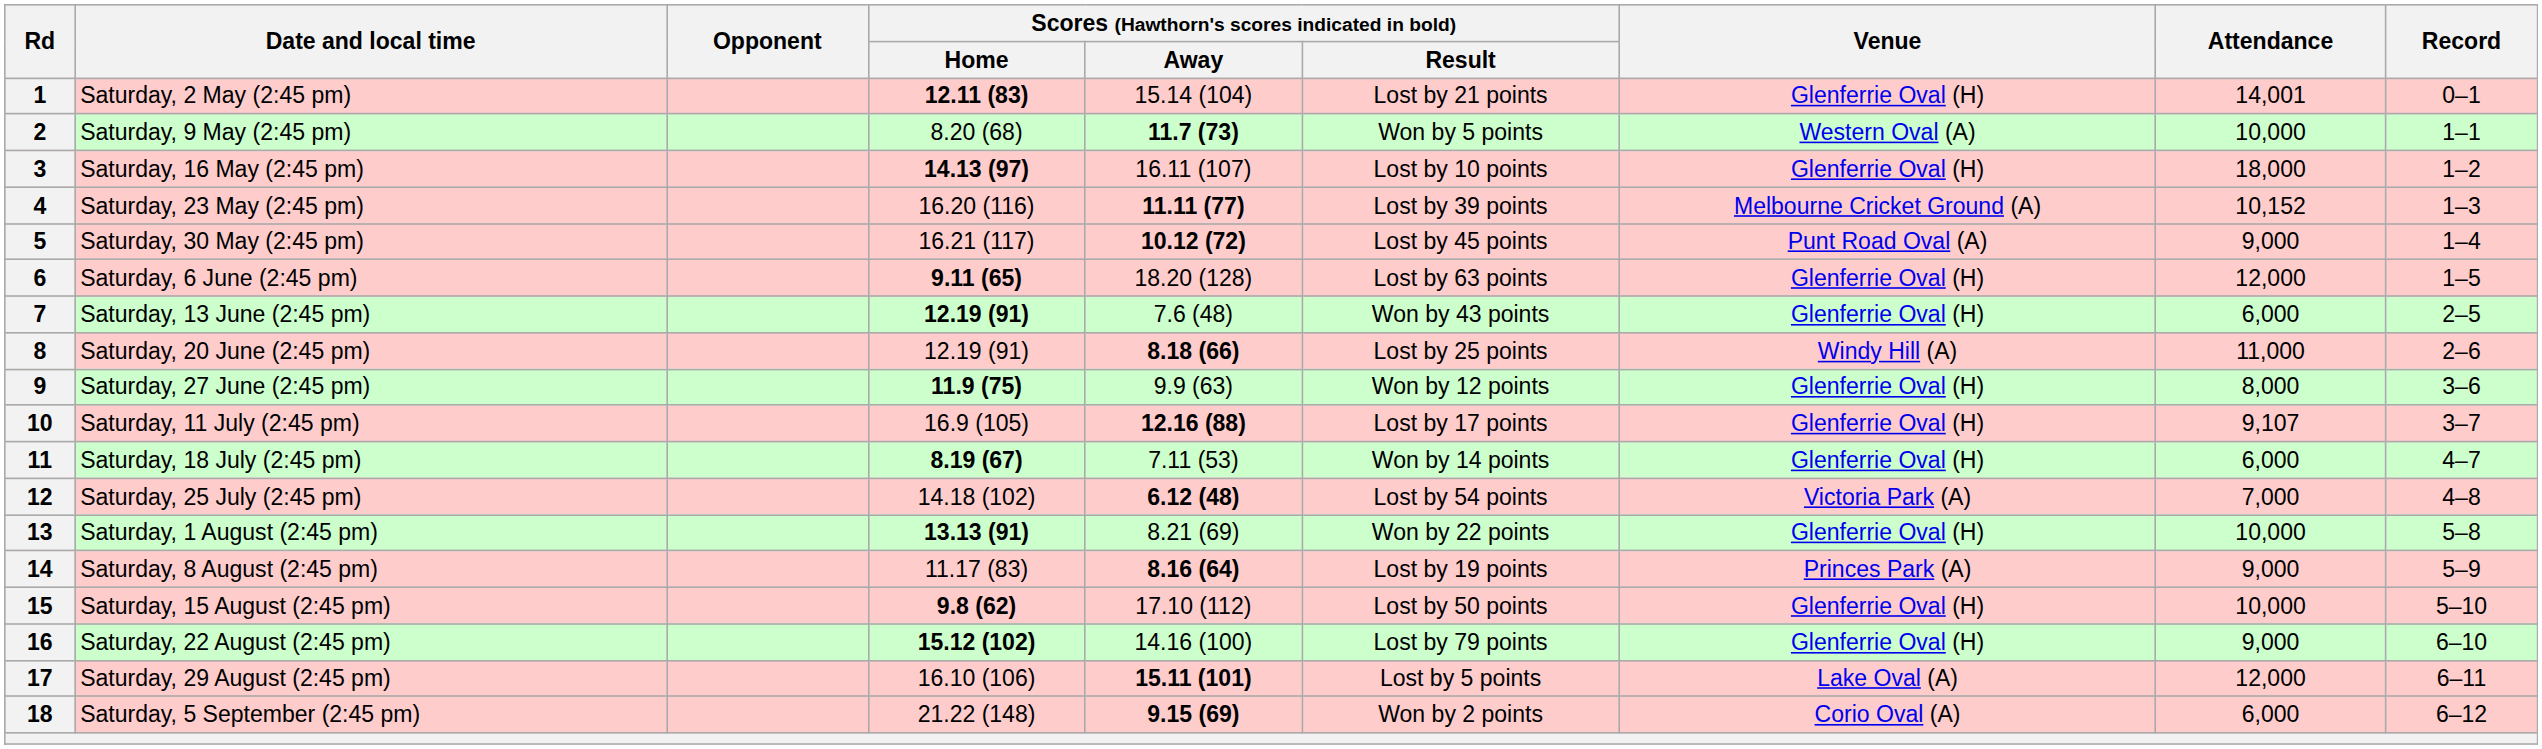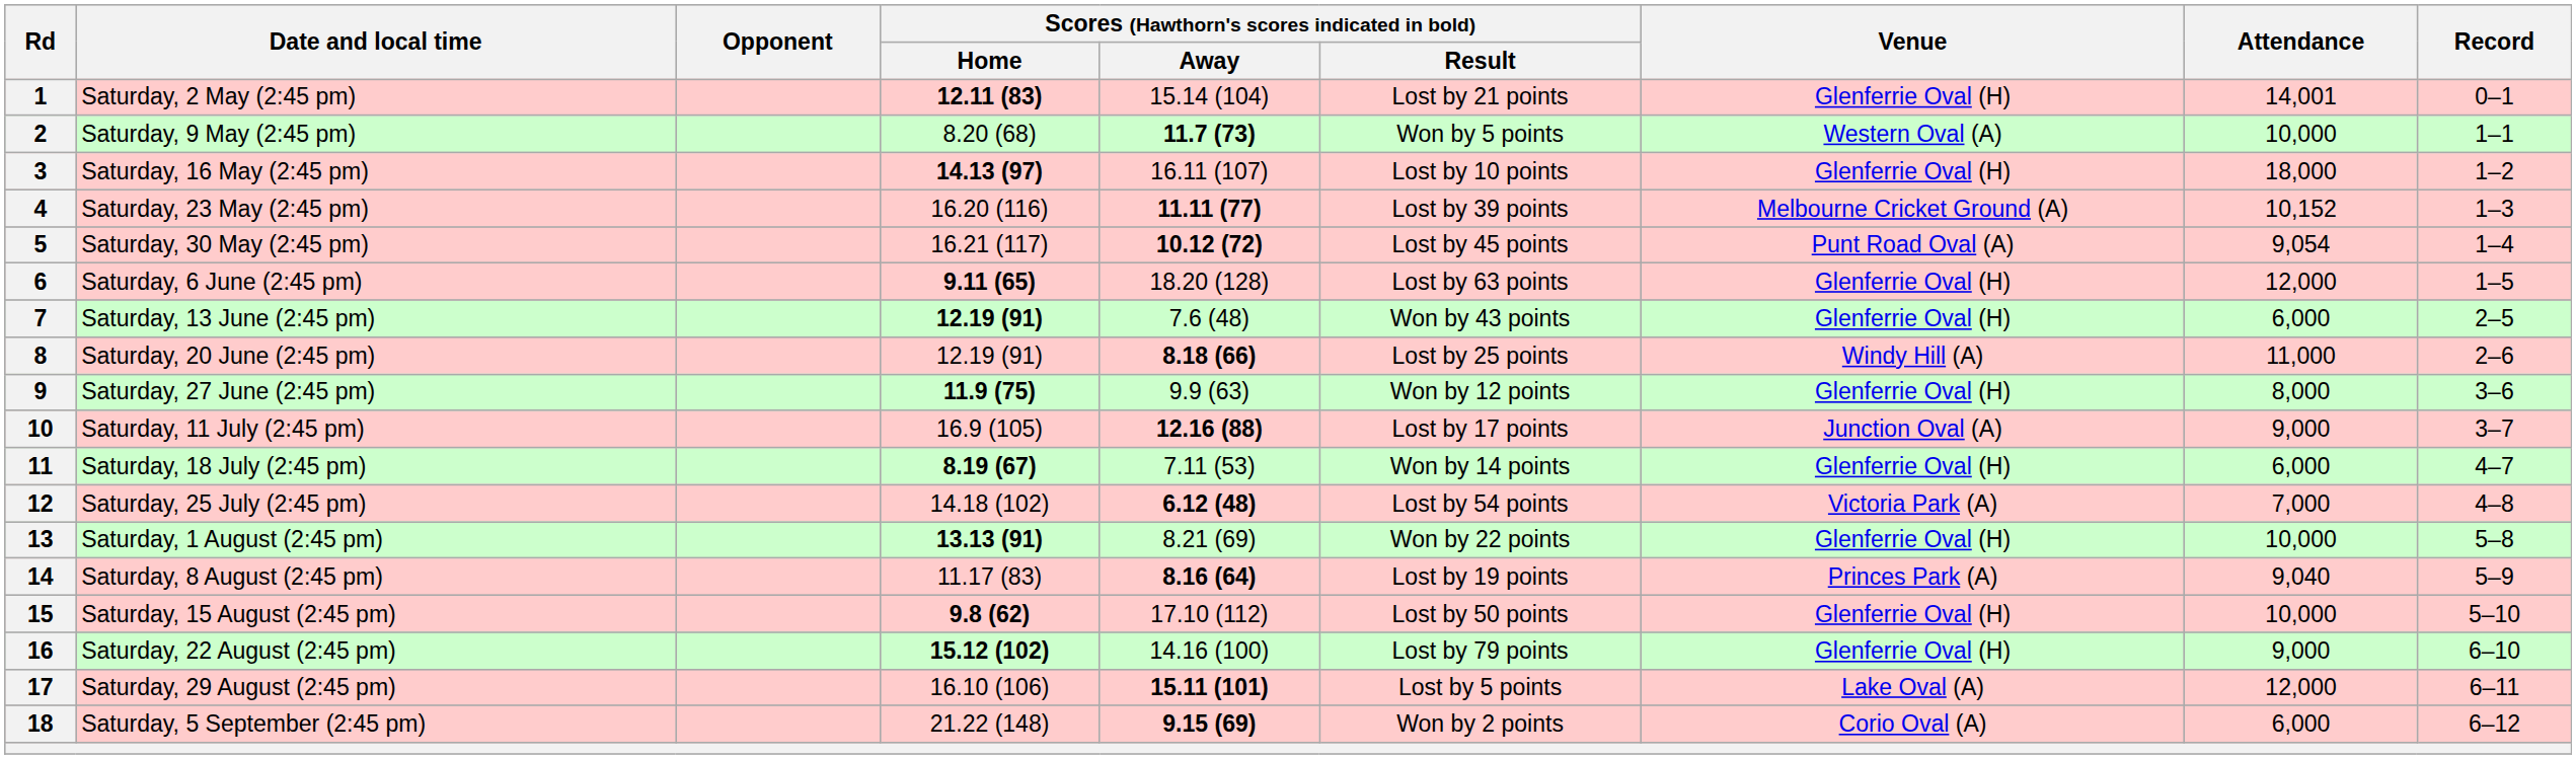5 | Attendance: 9,000 -> 9,054
10 | Venue: Glenferrie Oval (H) -> Junction Oval (A)
10 | Attendance: 9,107 -> 9,000
14 | Attendance: 9,000 -> 9,040
